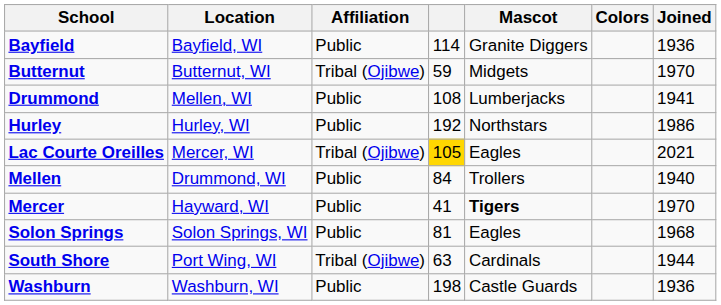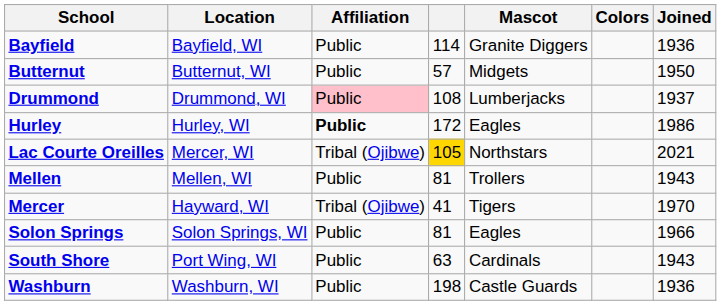Butternut | Affiliation: Tribal (Ojibwe) -> Public
Butternut | column 4: 59 -> 57
Butternut | Joined: 1970 -> 1950
Drummond | Location: Mellen, WI -> Drummond, WI
Drummond | Affiliation: no background -> pink background
Drummond | Joined: 1941 -> 1937
Hurley | Affiliation: normal -> bold
Hurley | column 4: 192 -> 172
Hurley | Mascot: Northstars -> Eagles
Lac Courte Oreilles | Mascot: Eagles -> Northstars
Mellen | Location: Drummond, WI -> Mellen, WI
Mellen | column 4: 84 -> 81
Mellen | Joined: 1940 -> 1943
Mercer | Affiliation: Public -> Tribal (Ojibwe)
Mercer | Mascot: bold -> normal
Solon Springs | Joined: 1968 -> 1966
South Shore | Affiliation: Tribal (Ojibwe) -> Public
South Shore | Joined: 1944 -> 1943
